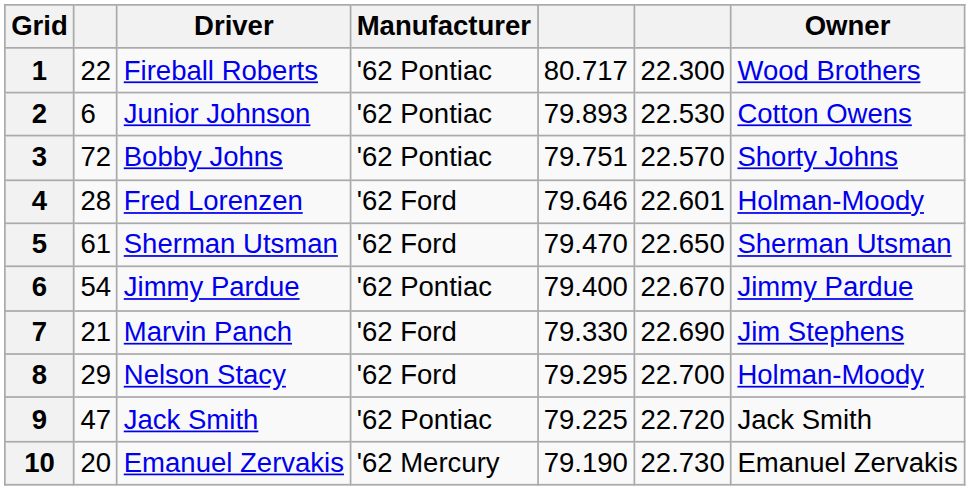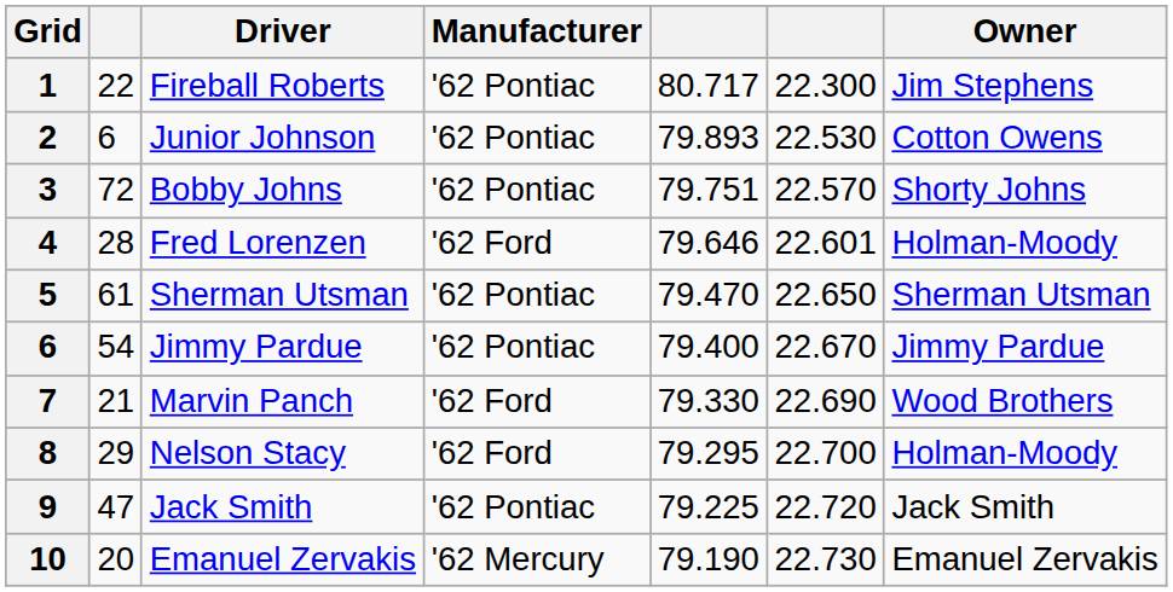1 | Owner: Wood Brothers -> Jim Stephens
5 | Manufacturer: '62 Ford -> '62 Pontiac
7 | Owner: Jim Stephens -> Wood Brothers
